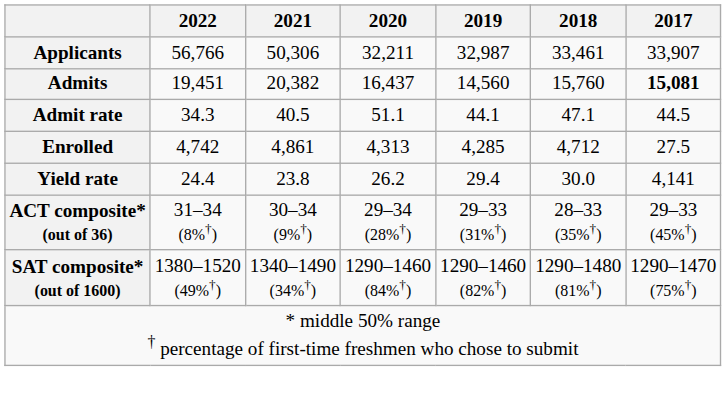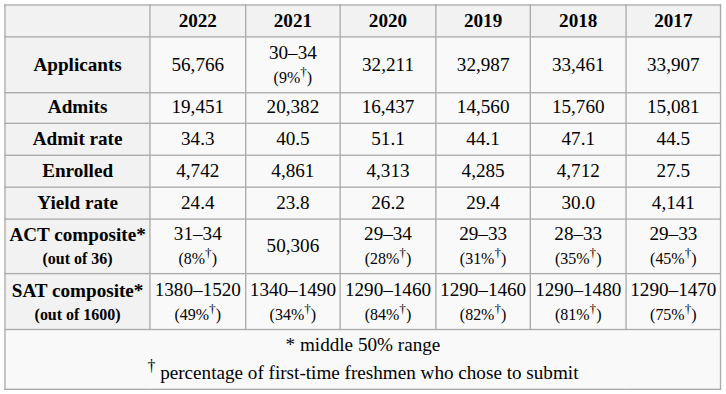Applicants | 2021: 50,306 -> 30–34 (9%†)
Admits | 2017: bold -> normal
ACT composite* (out of 36) | 2021: 30–34 (9%†) -> 50,306
